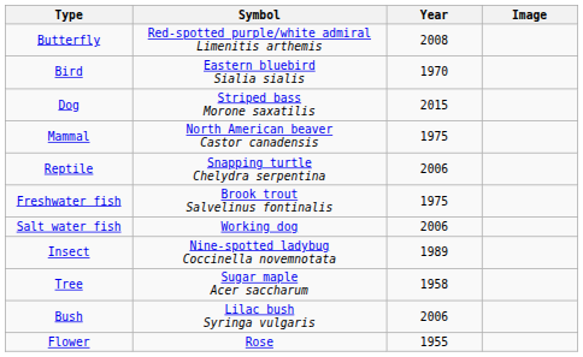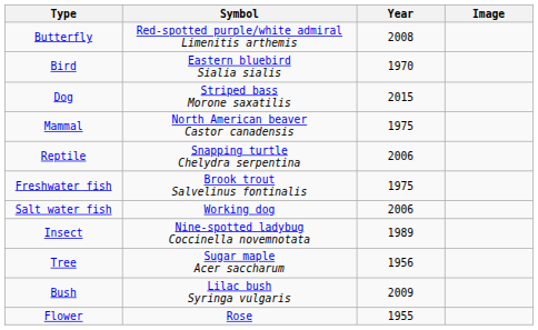Tree | Year: 1958 -> 1956
Bush | Year: 2006 -> 2009
